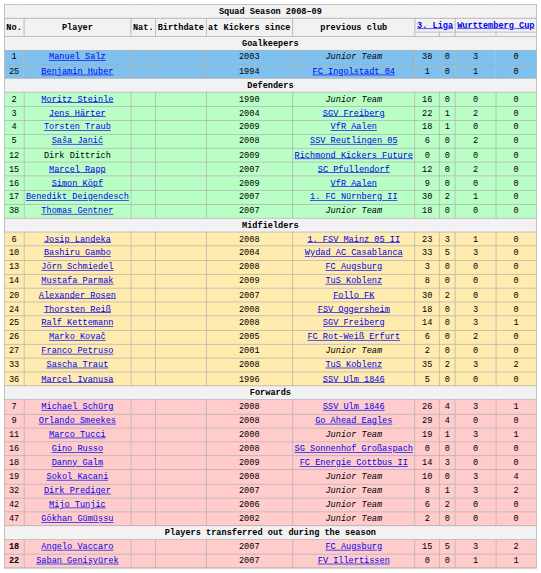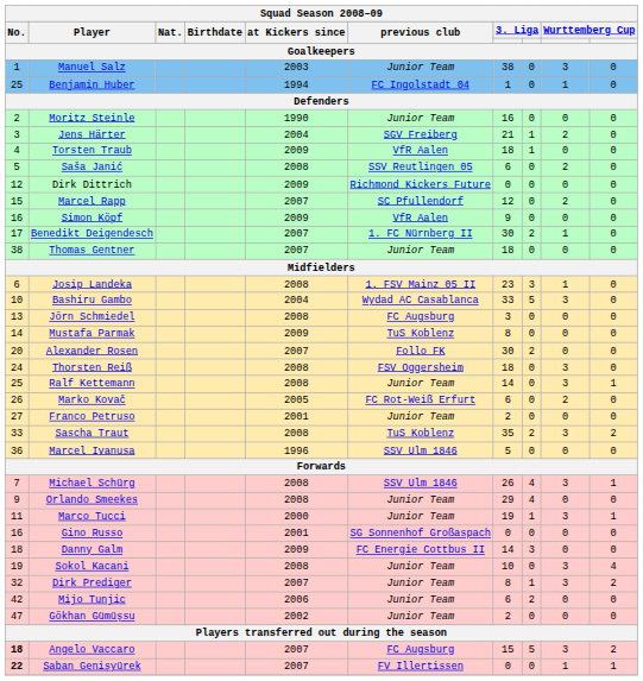Jens Härter | column 7: 22 -> 21
Ralf Kettemann | previous club: SGV Freiberg -> Junior Team
Orlando Smeekes | previous club: Go Ahead Eagles -> Junior Team
Gino Russo | at Kickers since: 2008 -> 2001
